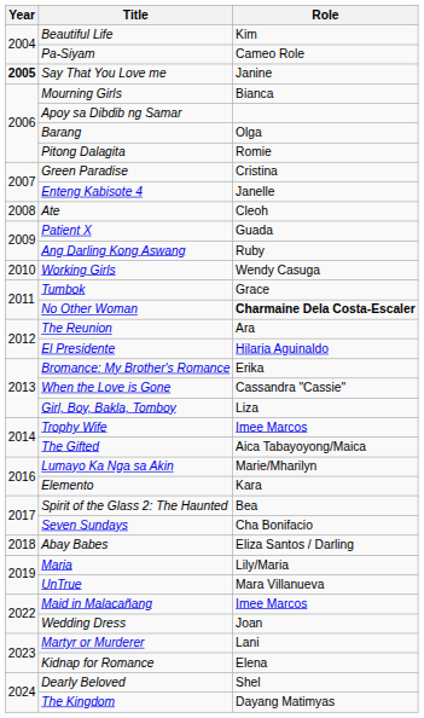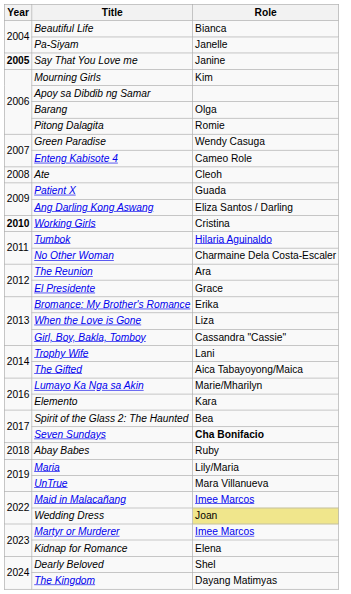Beautiful Life | Role: Kim -> Bianca
Pa-Siyam | Role: Cameo Role -> Janelle
Mourning Girls | Role: Bianca -> Kim
Green Paradise | Role: Cristina -> Wendy Casuga
Enteng Kabisote 4 | Role: Janelle -> Cameo Role
Ang Darling Kong Aswang | Role: Ruby -> Eliza Santos / Darling
Working Girls | Year: normal -> bold
Working Girls | Role: Wendy Casuga -> Cristina
Tumbok | Role: Grace -> Hilaria Aguinaldo
No Other Woman | Role: bold -> normal
El Presidente | Role: Hilaria Aguinaldo -> Grace
When the Love is Gone | Role: Cassandra "Cassie" -> Liza
Girl, Boy, Bakla, Tomboy | Role: Liza -> Cassandra "Cassie"
Trophy Wife | Role: Imee Marcos -> Lani
Seven Sundays | Role: normal -> bold
Abay Babes | Role: Eliza Santos / Darling -> Ruby
Wedding Dress | Role: no background -> khaki background
Martyr or Murderer | Role: Lani -> Imee Marcos
